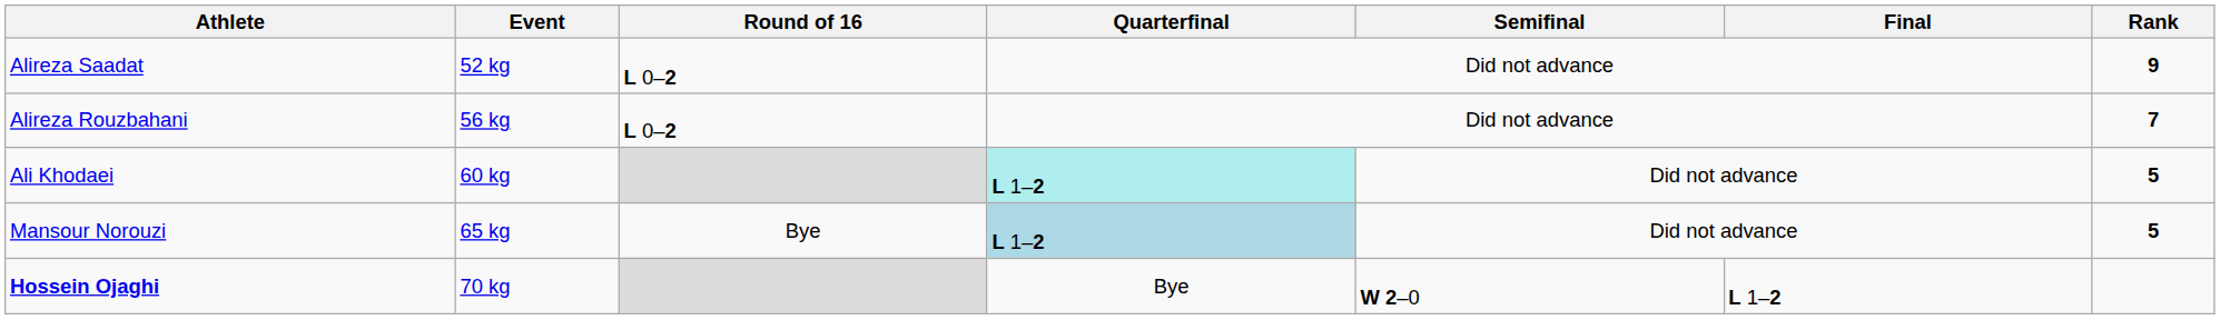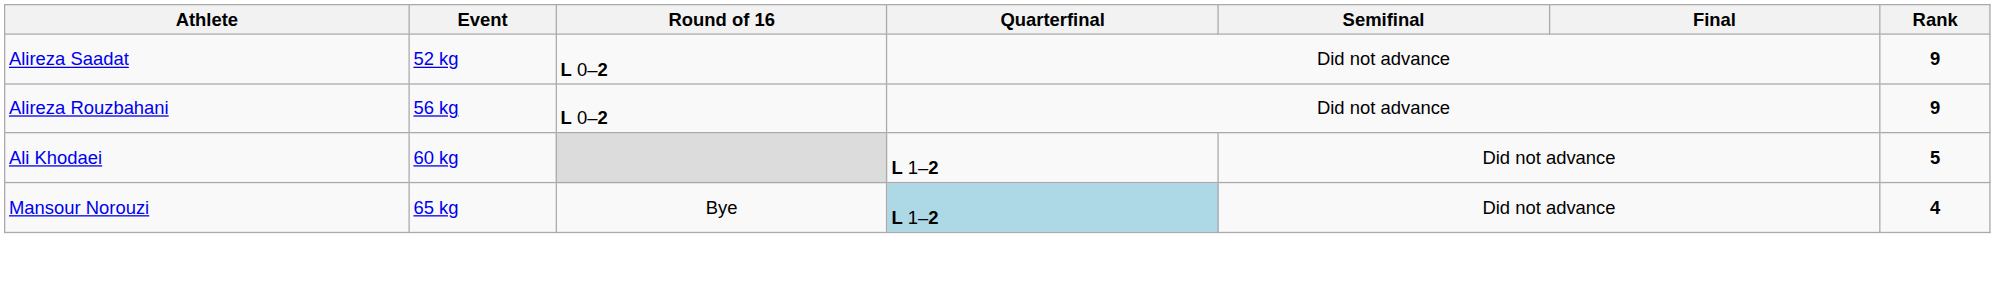Alireza Rouzbahani | Rank: 7 -> 9
Ali Khodaei | Quarterfinal: paleturquoise background -> no background
Mansour Norouzi | Rank: 5 -> 4
- row: Hossein Ojaghi | 70 kg | Bye | W 2–0 | L 1–2
